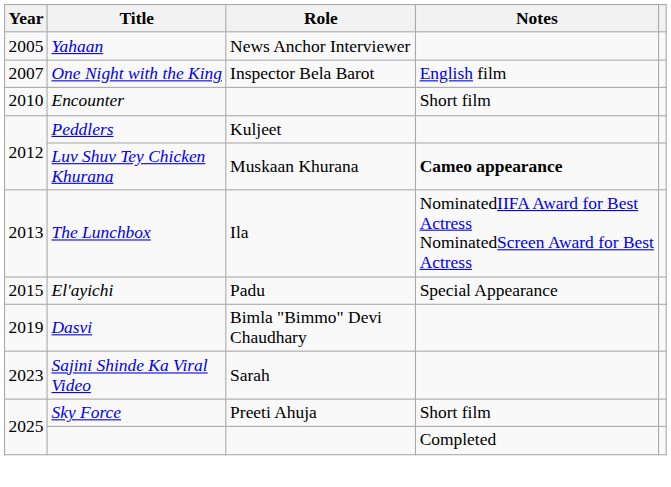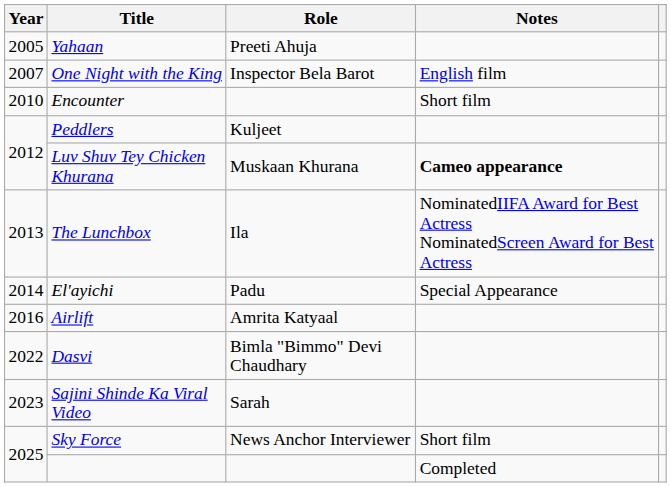Yahaan | Role: News Anchor Interviewer -> Preeti Ahuja
El'ayichi | Year: 2015 -> 2014
+ row: 2016 | Airlift | Amrita Katyaal
Dasvi | Year: 2019 -> 2022
Sky Force | Role: Preeti Ahuja -> News Anchor Interviewer
